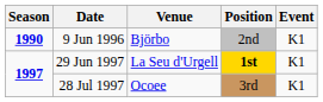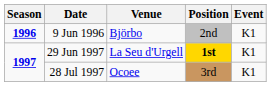9 Jun 1996 | Season: 1990 -> 1996
